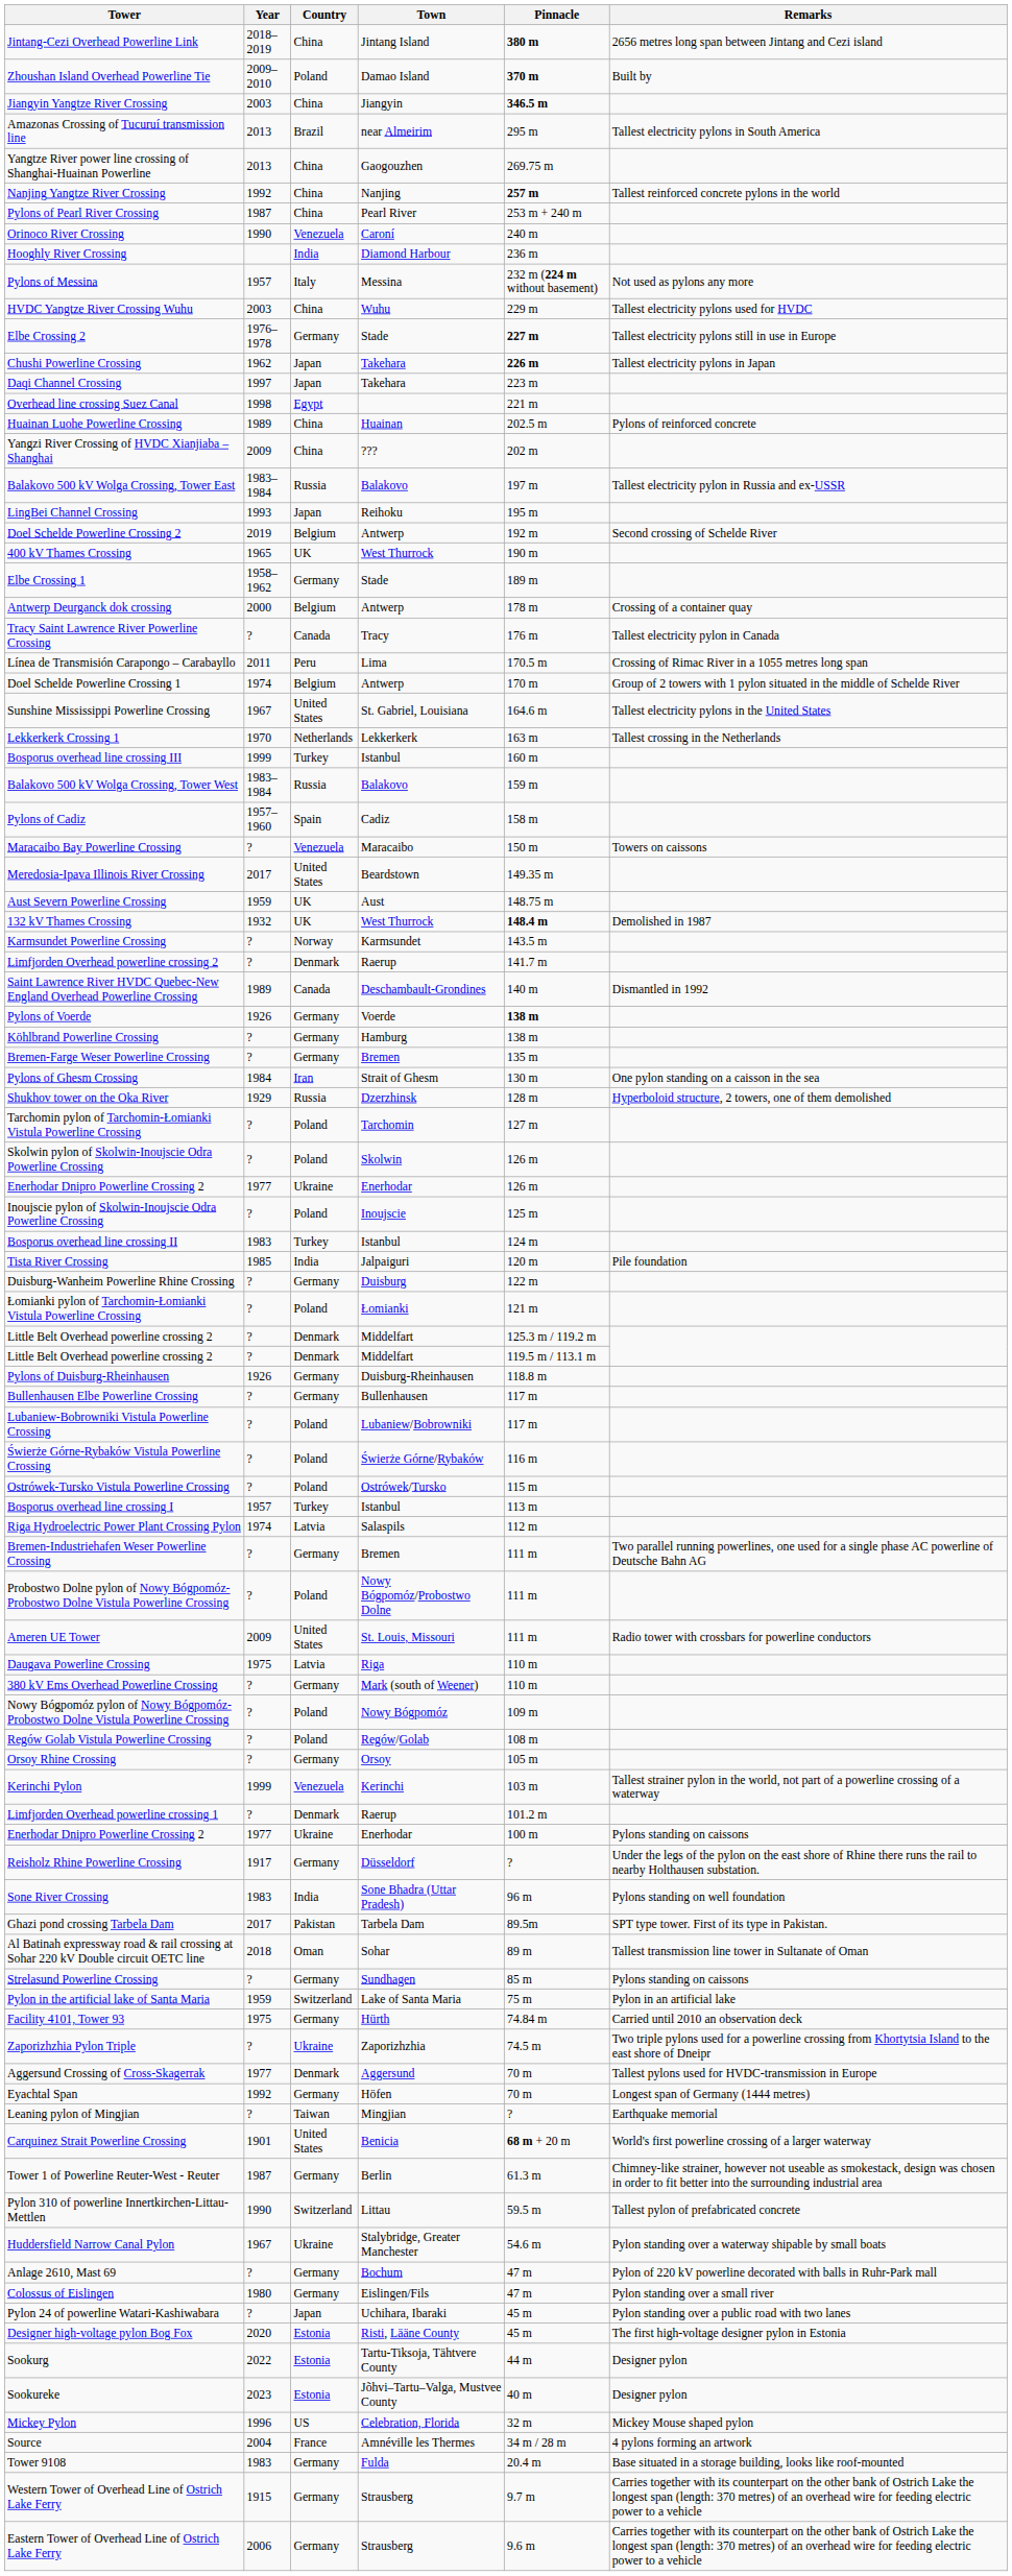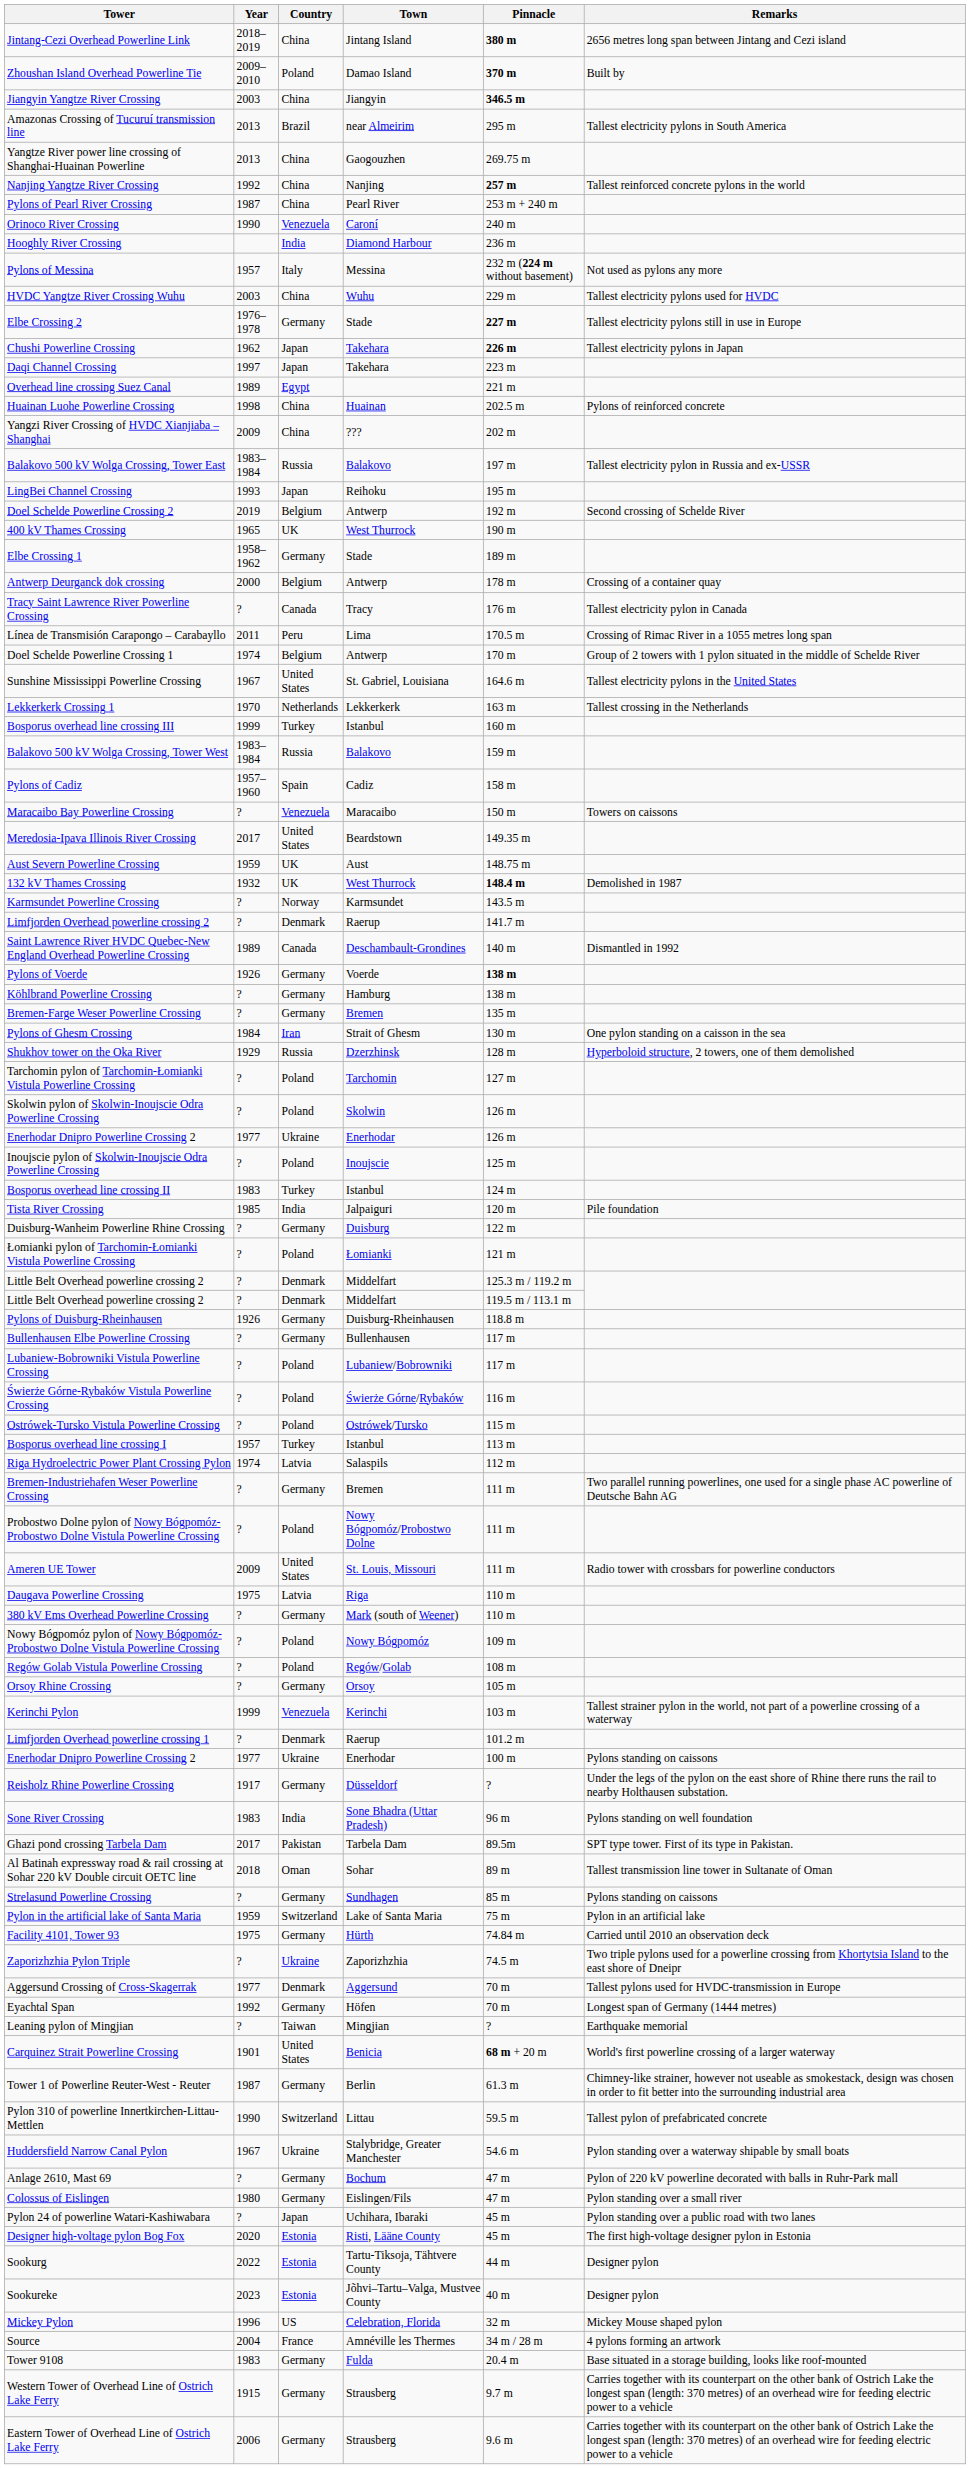Overhead line crossing Suez Canal | Year: 1998 -> 1989
Huainan Luohe Powerline Crossing | Year: 1989 -> 1998
